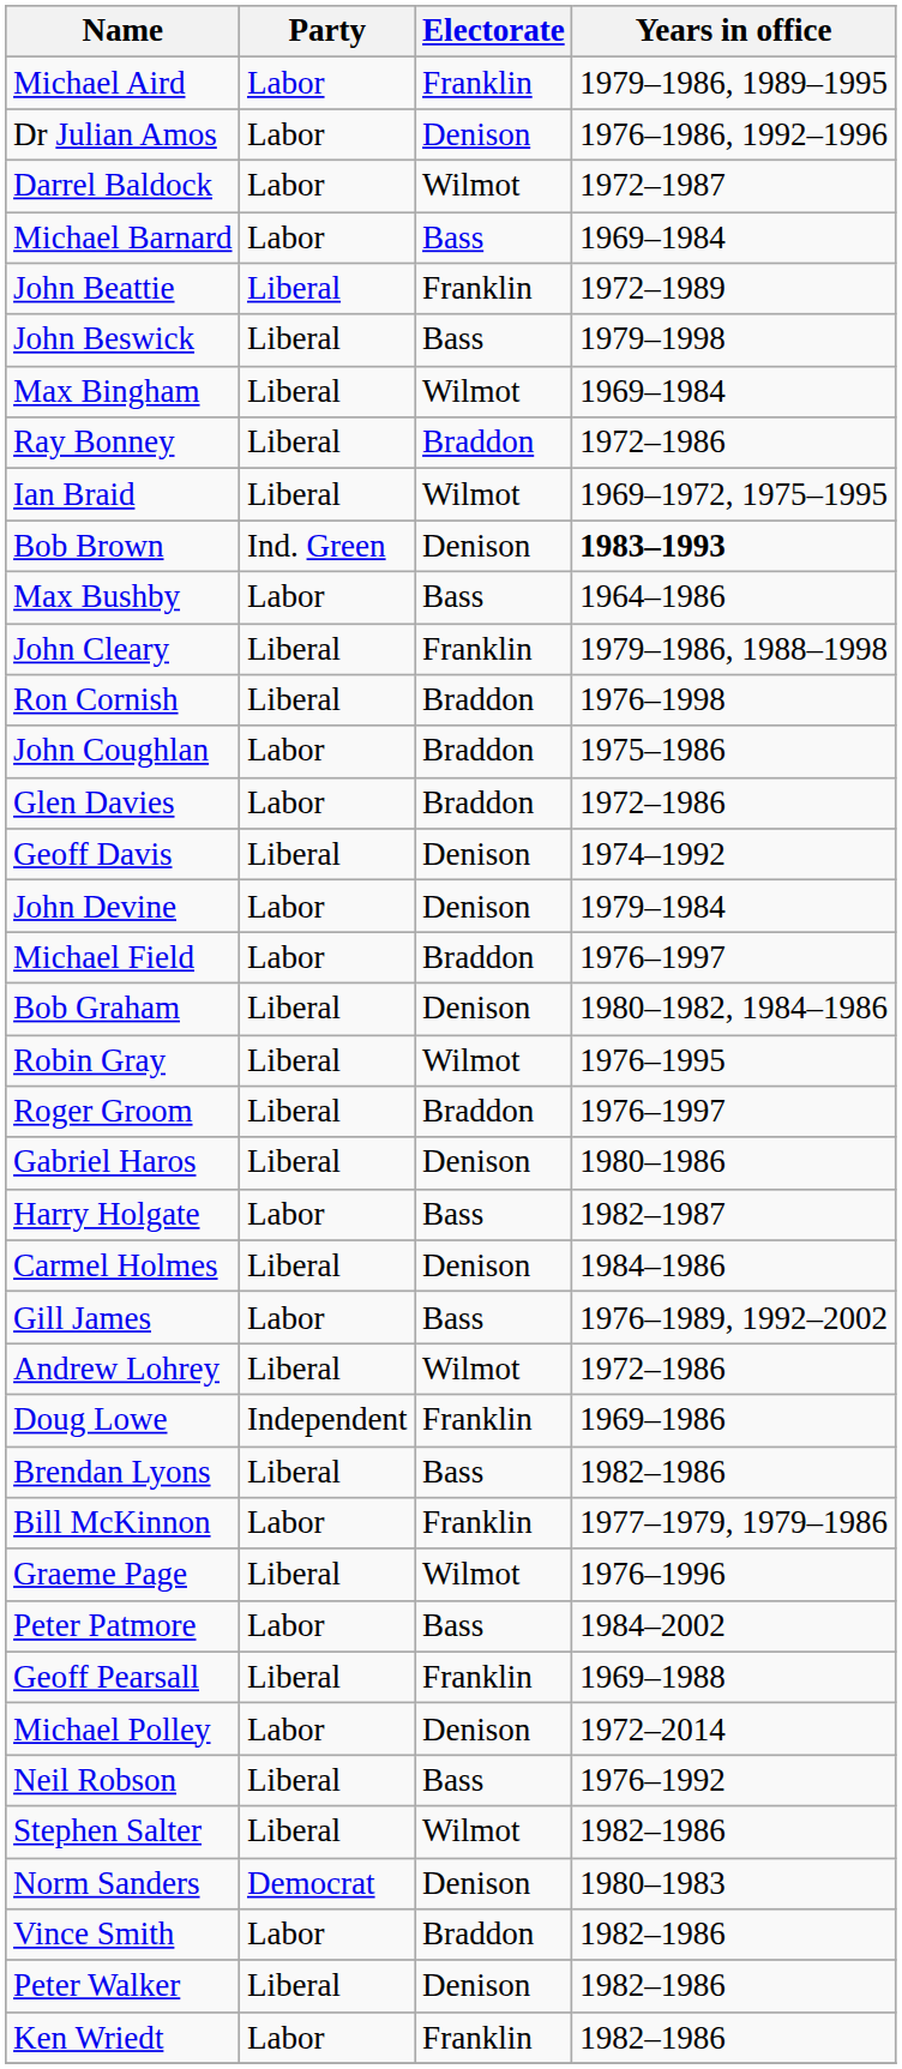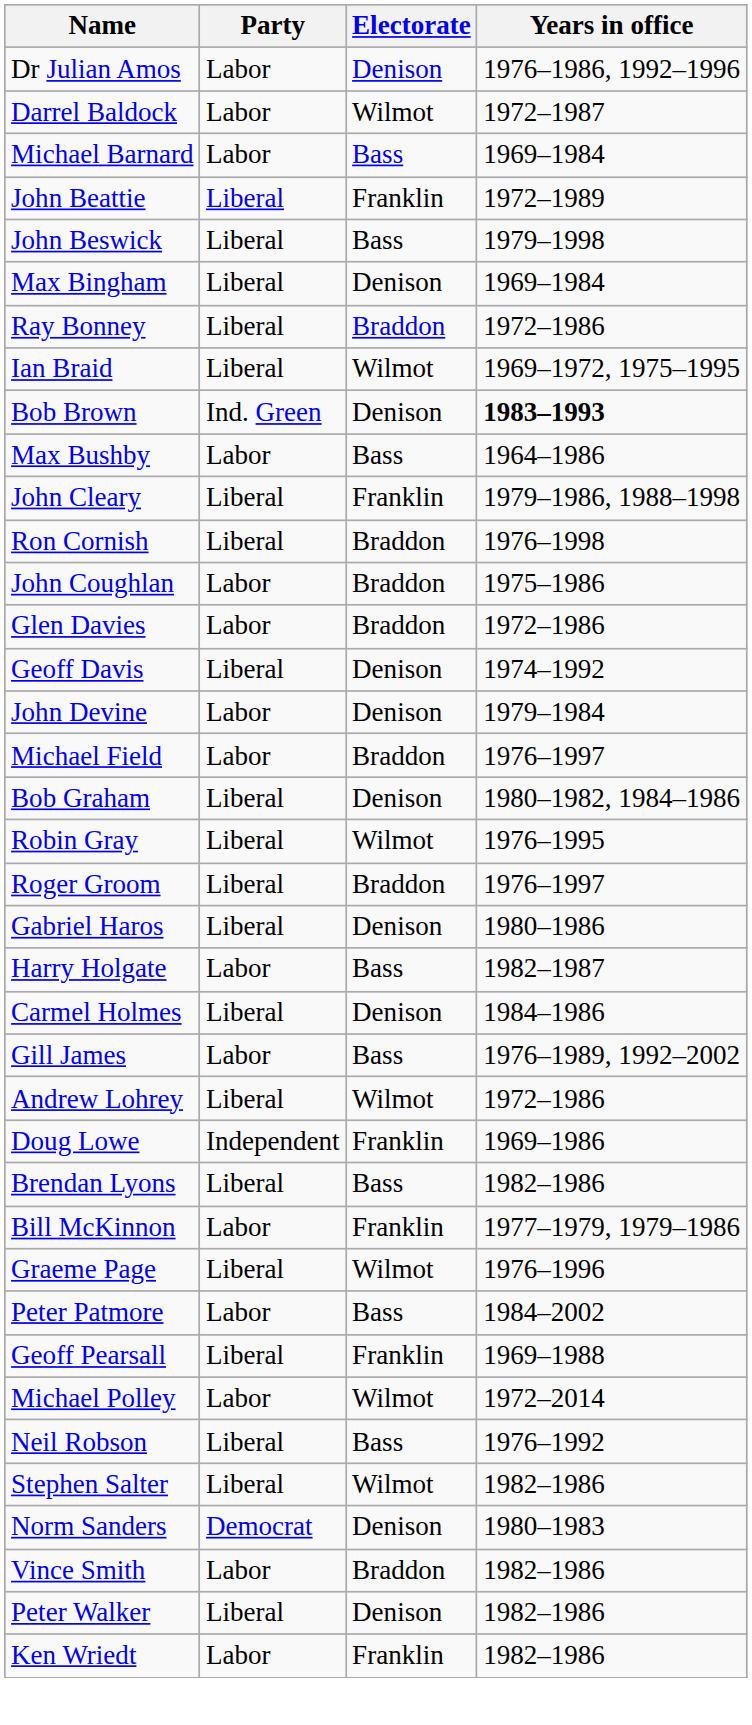- row: Michael Aird | Labor | Franklin | 1979–1986, 1989–1995
Max Bingham | Electorate: Wilmot -> Denison
Michael Polley | Electorate: Denison -> Wilmot
